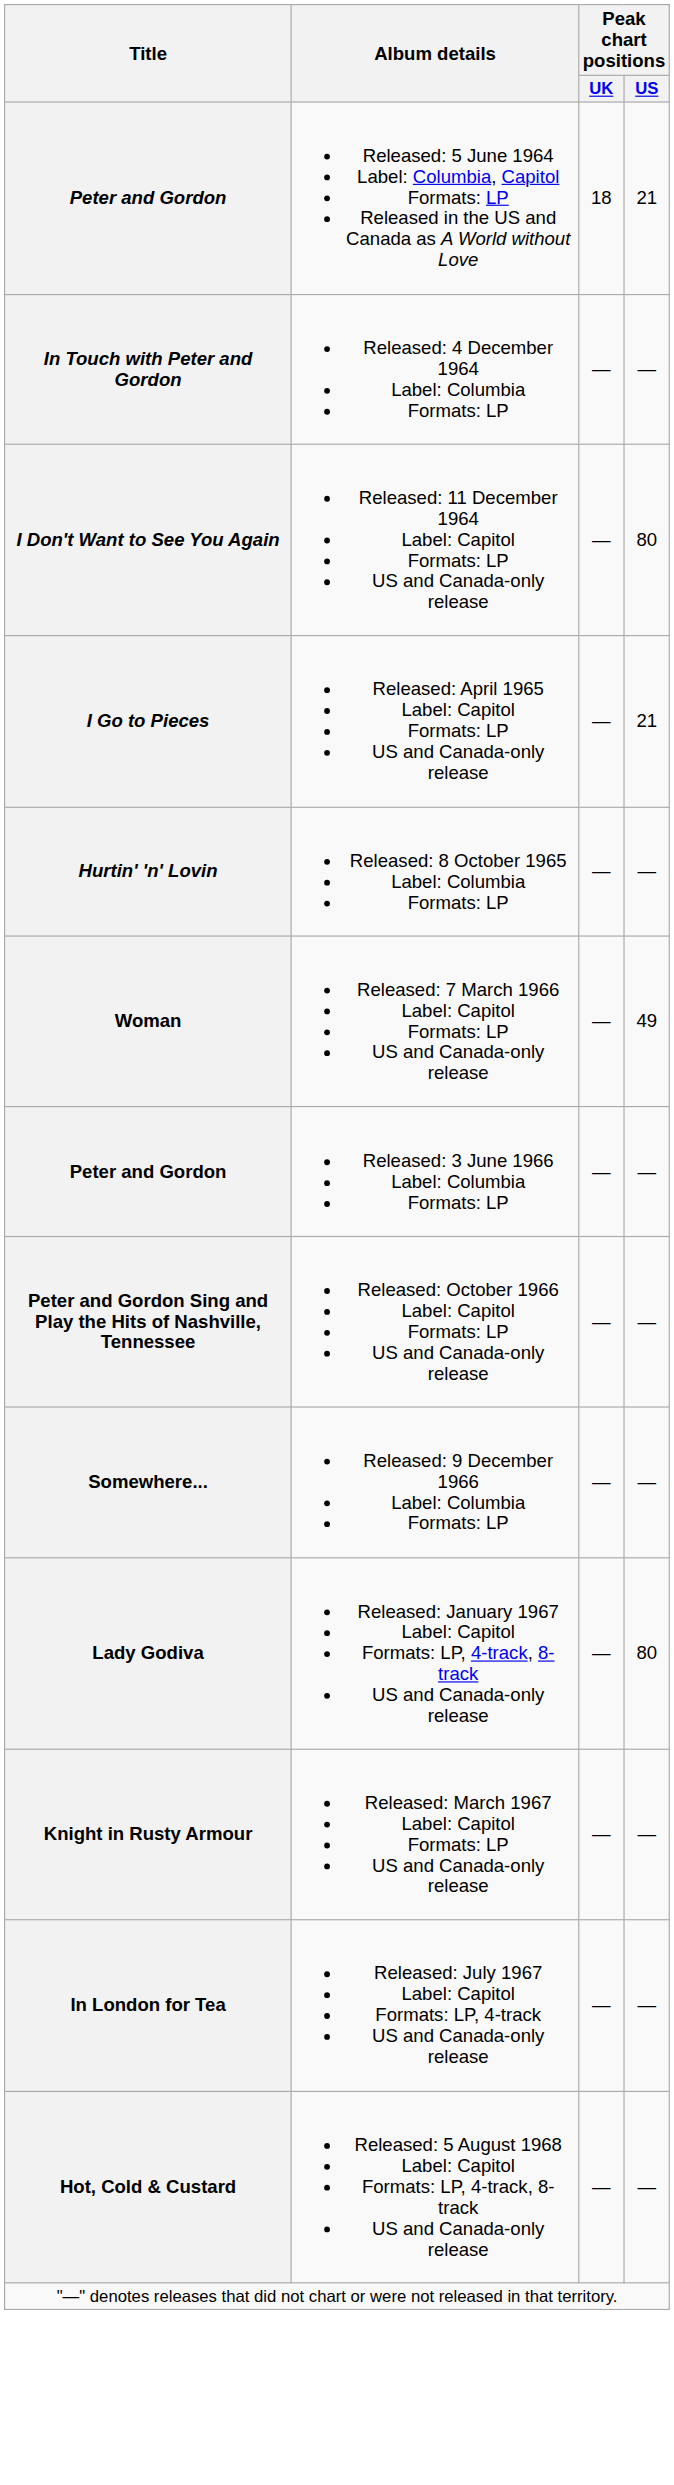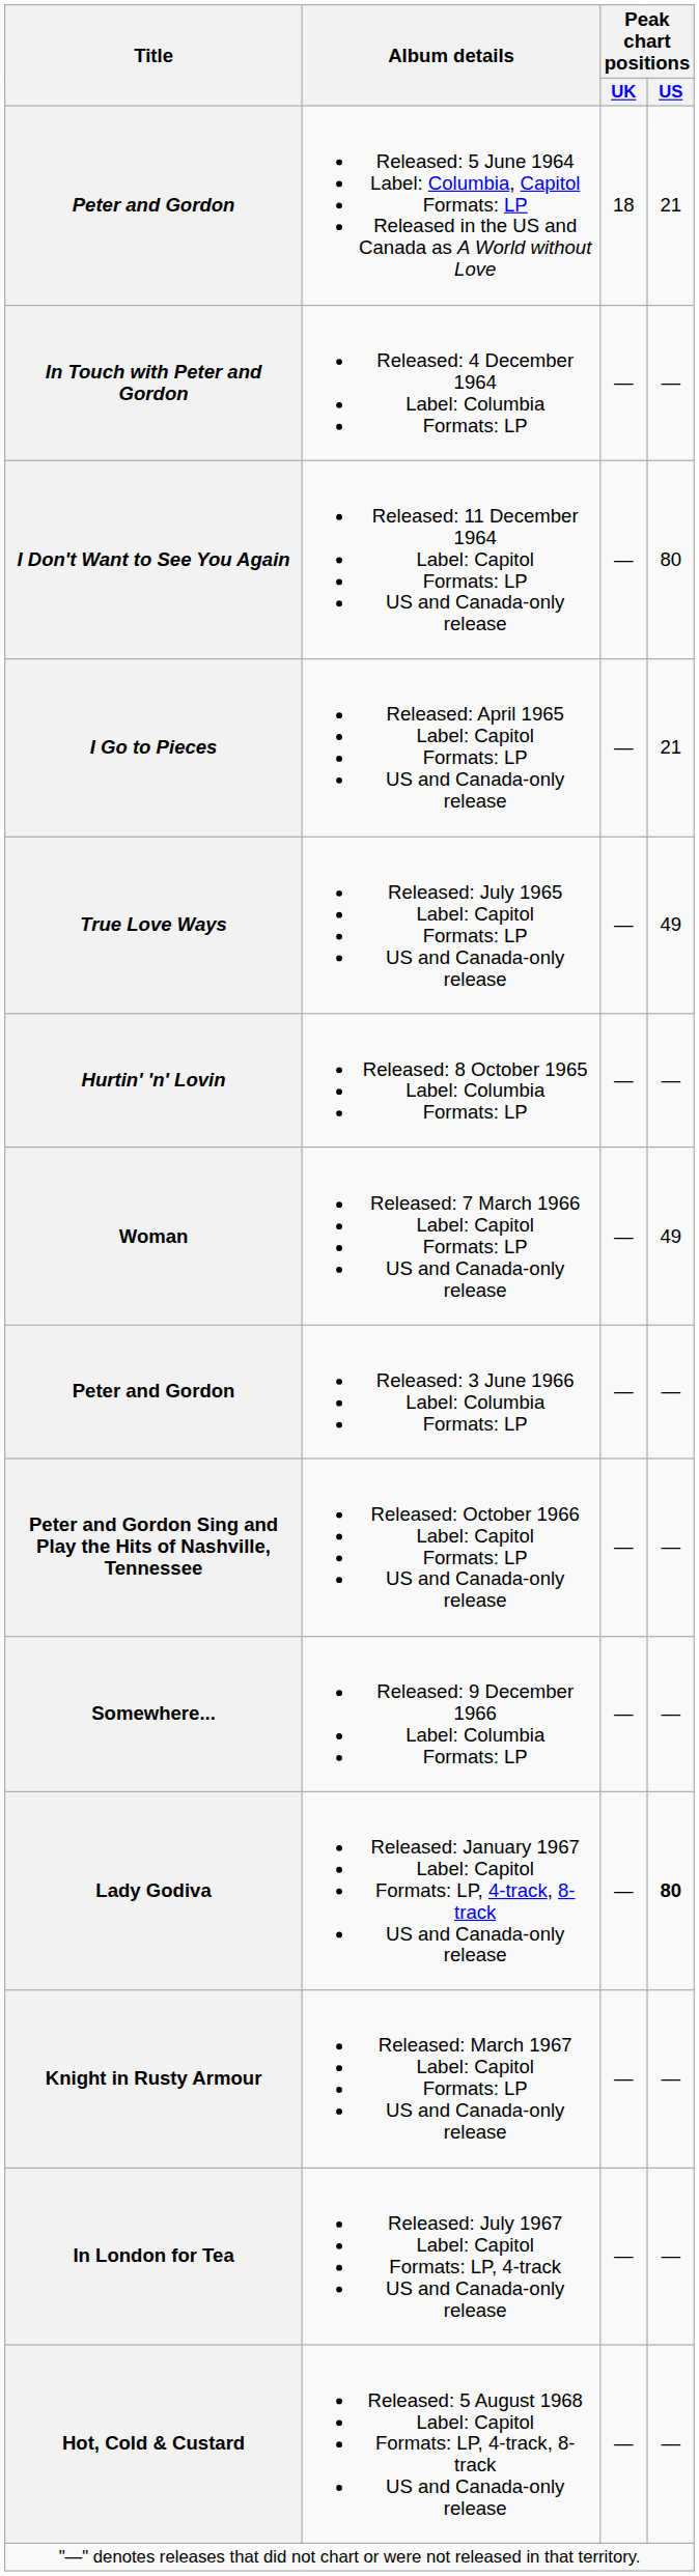+ row: True Love Ways | Released: July 1965 Label: Capitol Formats: LP US and Canada-only release | — | 49
Lady Godiva | Peak chart positions / US: normal -> bold
